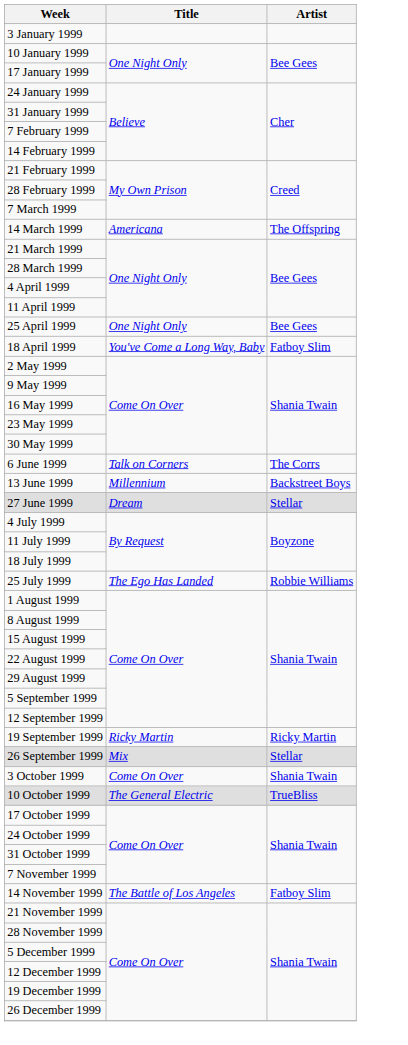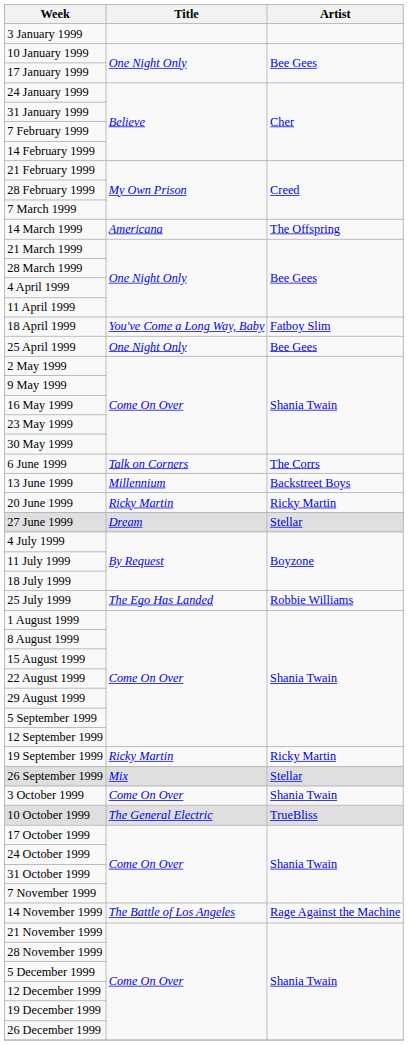rows swapped: 18 April 1999 <-> 25 April 1999
+ row: 20 June 1999 | Ricky Martin | Ricky Martin
14 November 1999 | Artist: Fatboy Slim -> Rage Against the Machine
